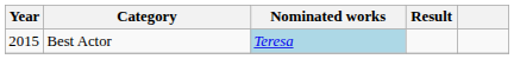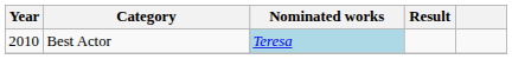Best Actor | Year: 2015 -> 2010
